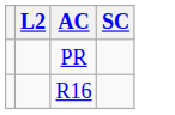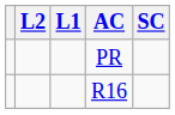+ column: L1
